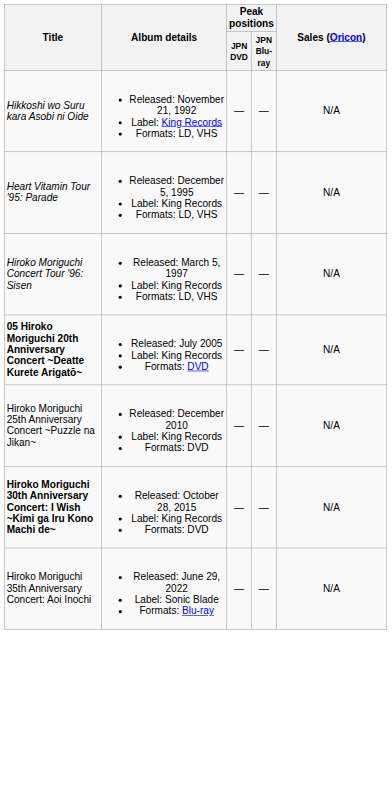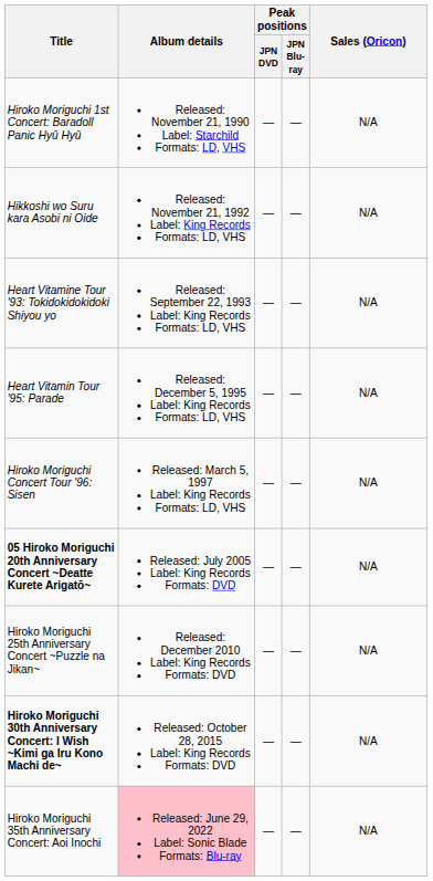+ row: Hiroko Moriguchi 1st Concert: Baradoll Panic Hyû Hyû | Released: November 21, 1990 Label: Starchild Formats: LD, VHS | — | — | N/A
+ row: Heart Vitamine Tour '93: Tokidokidokidoki Shiyou yo | Released: September 22, 1993 Label: King Records Formats: LD, VHS | — | — | N/A
Hiroko Moriguchi 35th Anniversary Concert: Aoi Inochi | Album details: no background -> pink background
